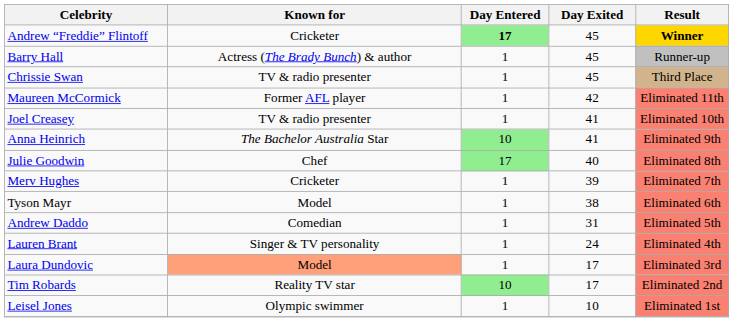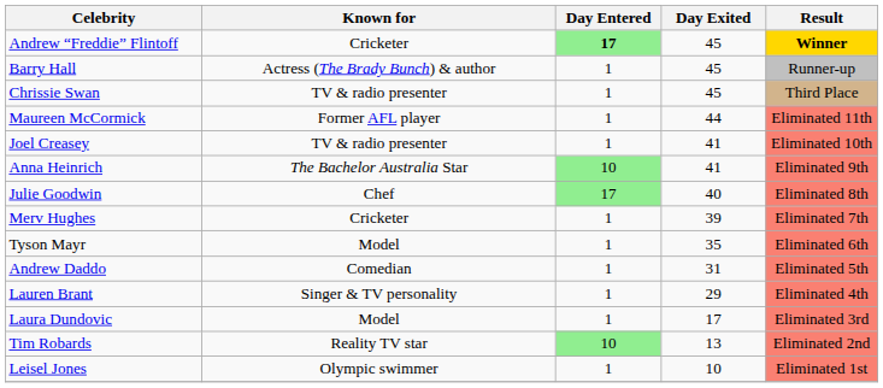Maureen McCormick | Day Exited: 42 -> 44
Tyson Mayr | Day Exited: 38 -> 35
Lauren Brant | Day Exited: 24 -> 29
Laura Dundovic | Known for: lightsalmon background -> no background
Tim Robards | Day Exited: 17 -> 13
